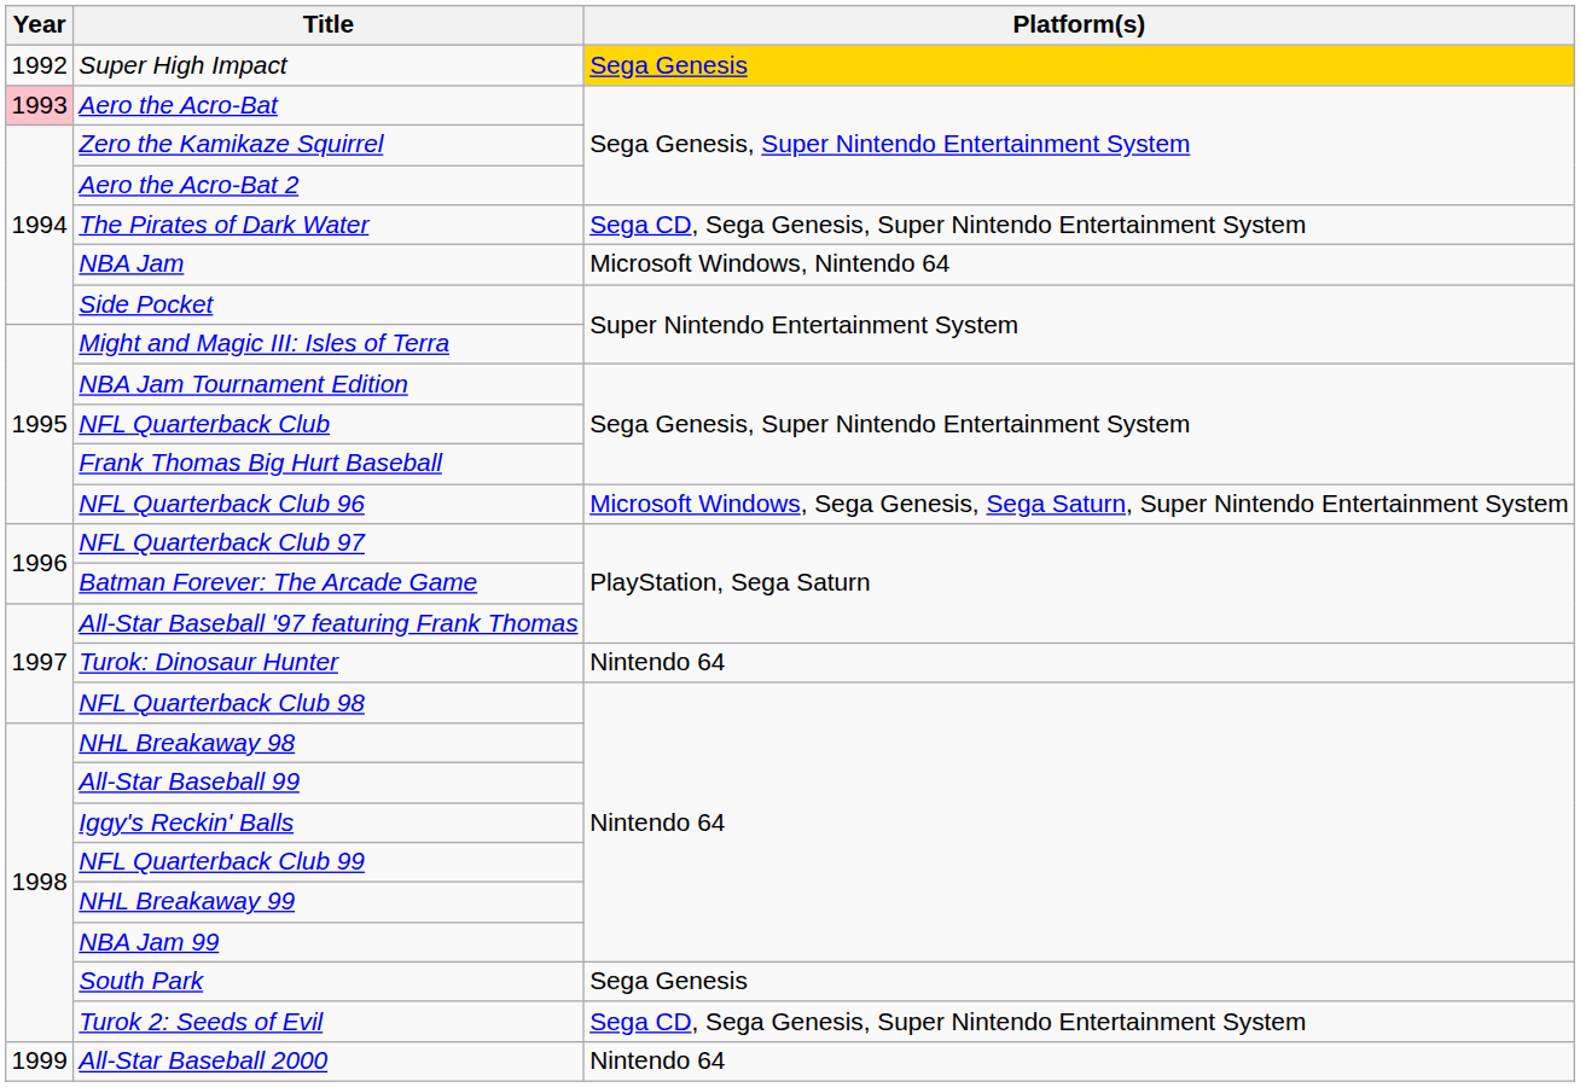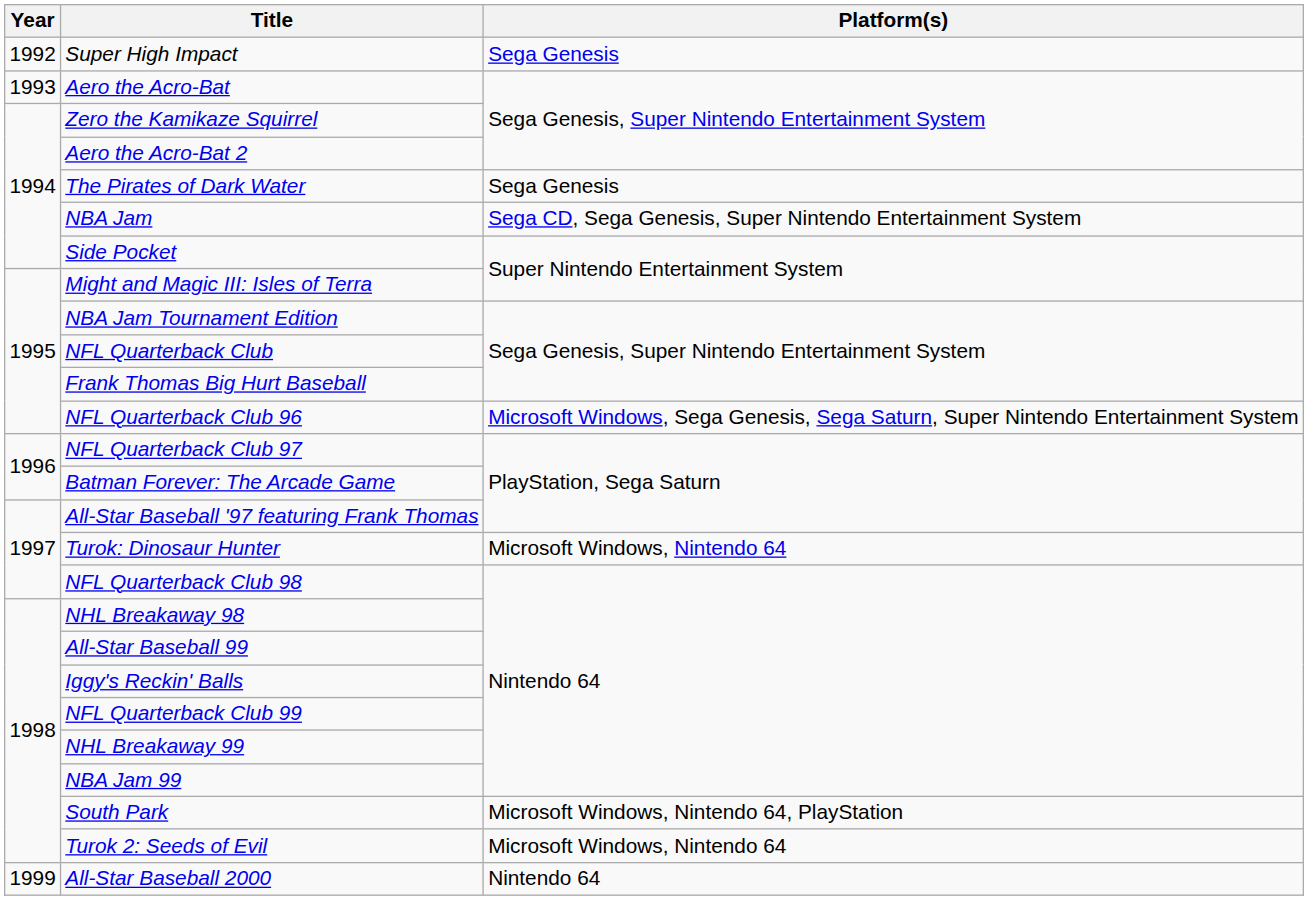Super High Impact | Platform(s): gold background -> no background
Aero the Acro-Bat | Year: pink background -> no background
The Pirates of Dark Water | Platform(s): Sega CD, Sega Genesis, Super Nintendo Entertainment System -> Sega Genesis
NBA Jam | Platform(s): Microsoft Windows, Nintendo 64 -> Sega CD, Sega Genesis, Super Nintendo Entertainment System
Turok: Dinosaur Hunter | Platform(s): Nintendo 64 -> Microsoft Windows, Nintendo 64
South Park | Platform(s): Sega Genesis -> Microsoft Windows, Nintendo 64, PlayStation
Turok 2: Seeds of Evil | Platform(s): Sega CD, Sega Genesis, Super Nintendo Entertainment System -> Microsoft Windows, Nintendo 64
